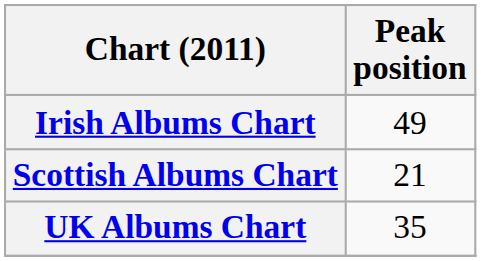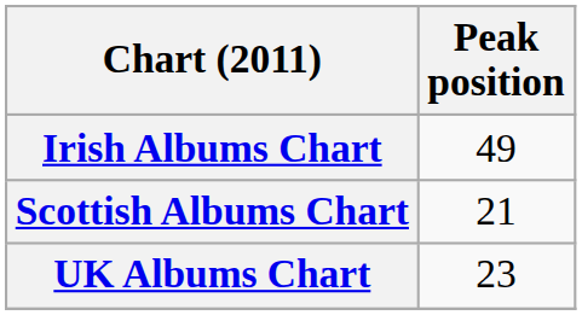UK Albums Chart | Peak position: 35 -> 23
